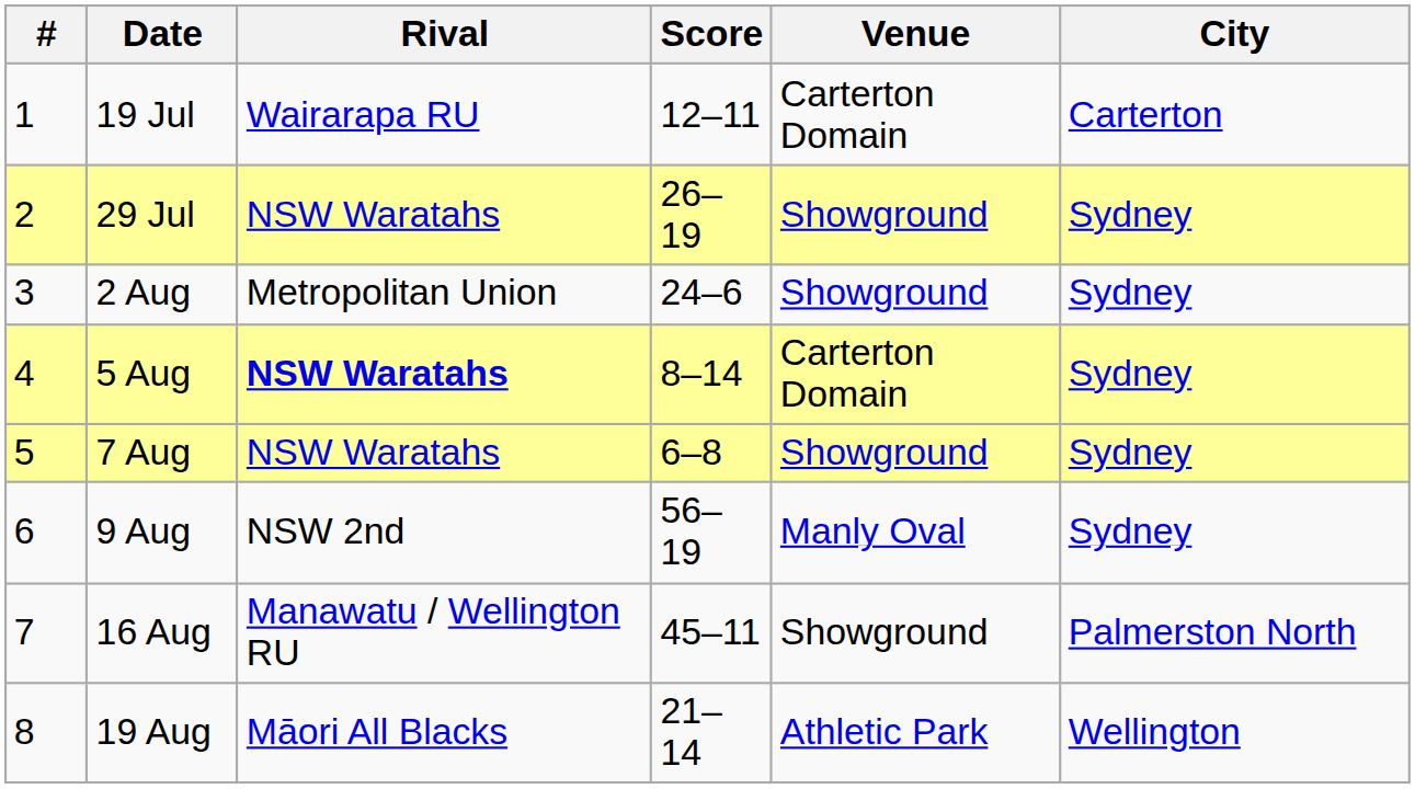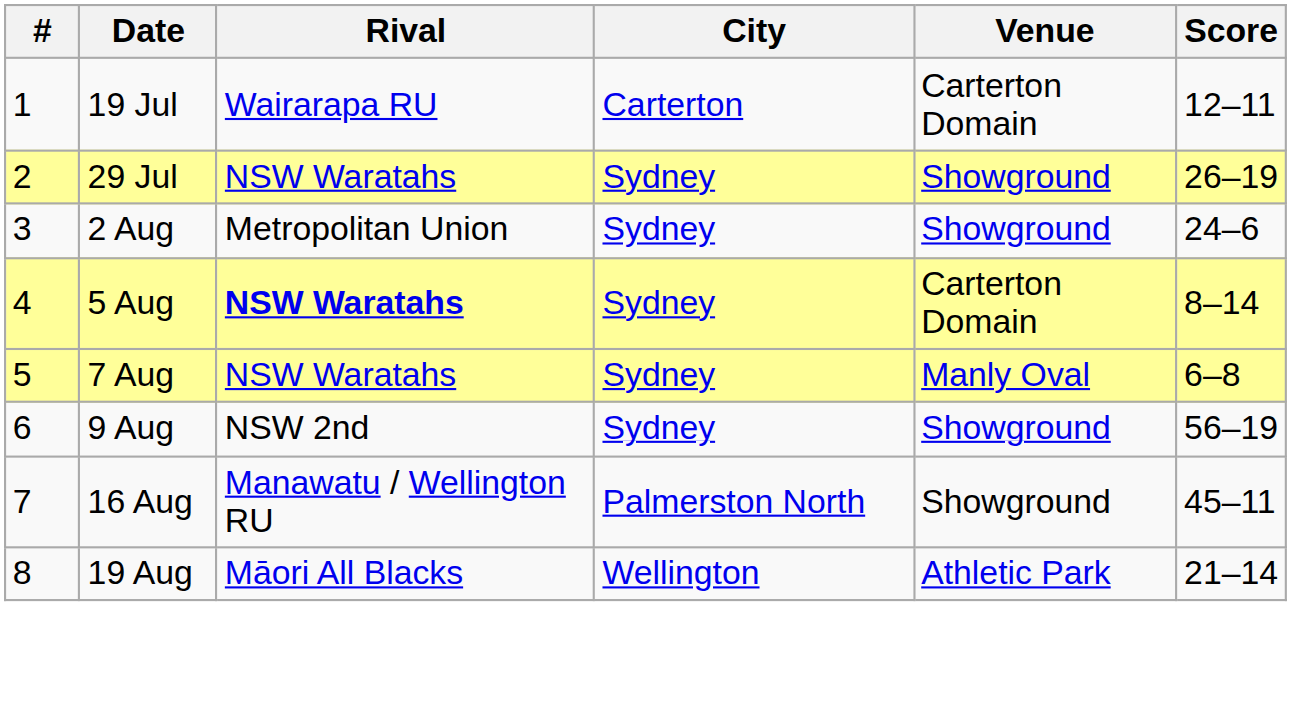columns swapped: City <-> Score
7 Aug | Venue: Showground -> Manly Oval
9 Aug | Venue: Manly Oval -> Showground
